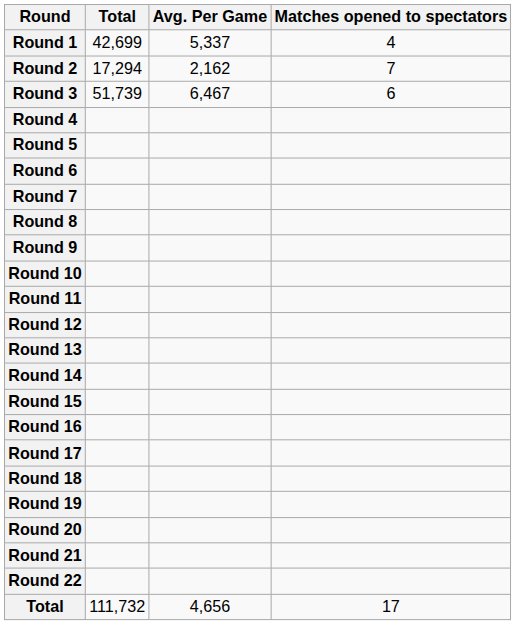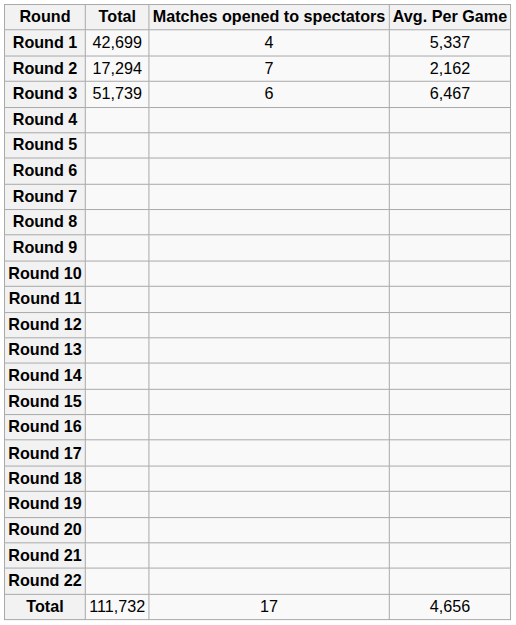columns swapped: Matches opened to spectators <-> Avg. Per Game
